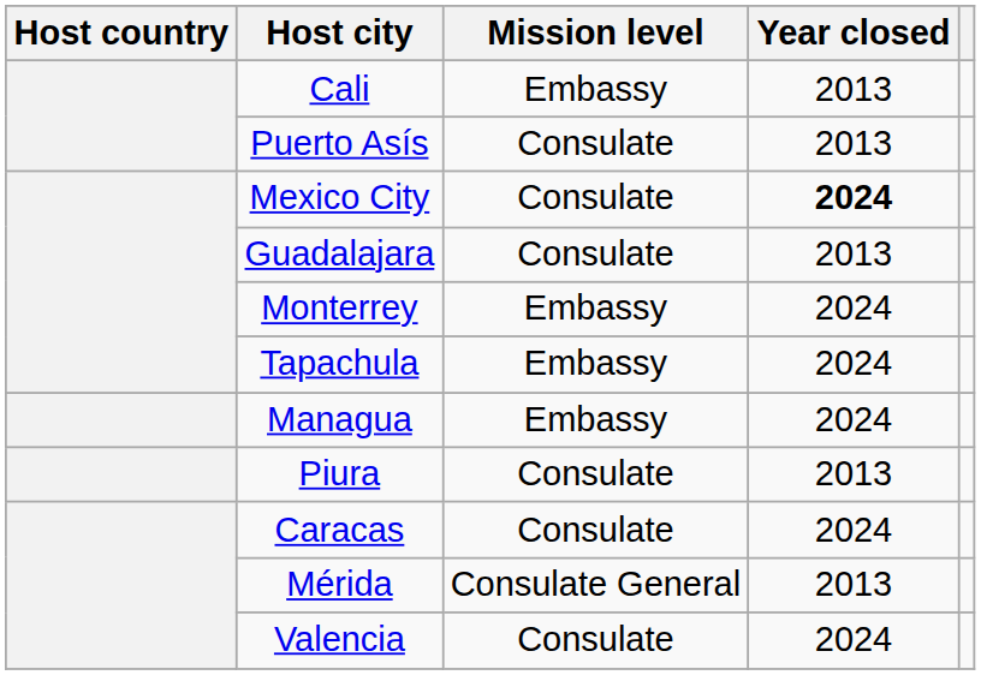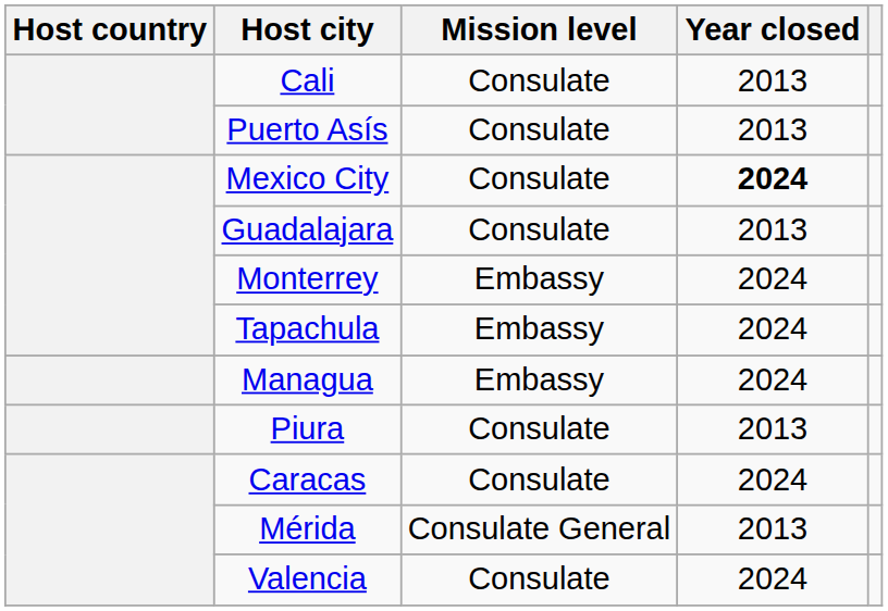Cali | Mission level: Embassy -> Consulate
